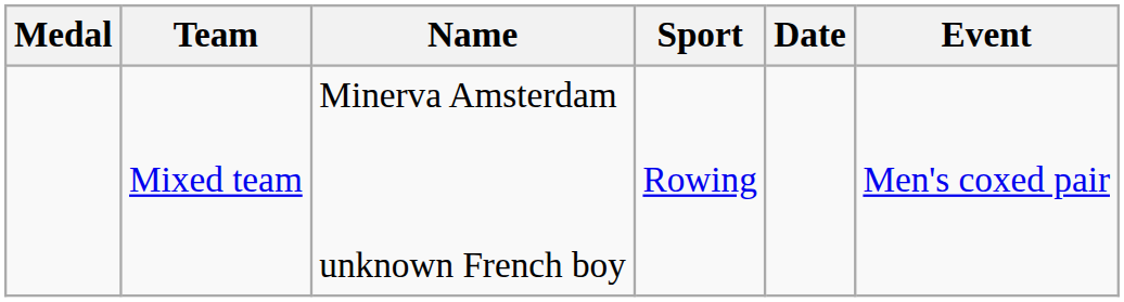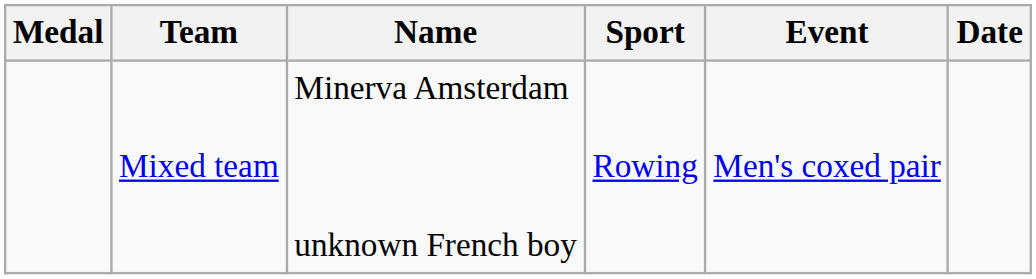columns swapped: Event <-> Date
